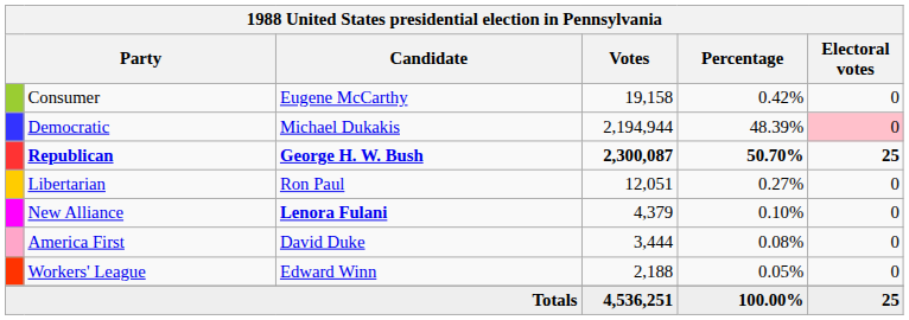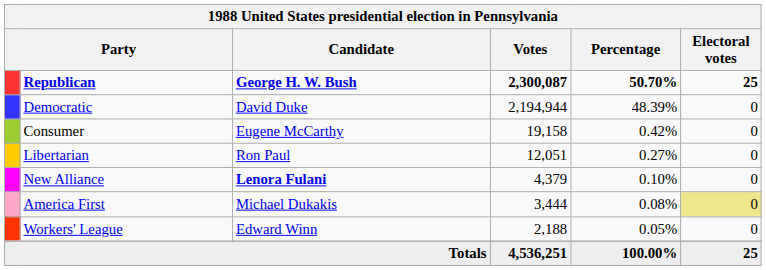rows swapped: Republican <-> Consumer
Democratic | Candidate: Michael Dukakis -> David Duke
Democratic | Electoral votes: pink background -> no background
America First | Candidate: David Duke -> Michael Dukakis
America First | Electoral votes: no background -> khaki background
